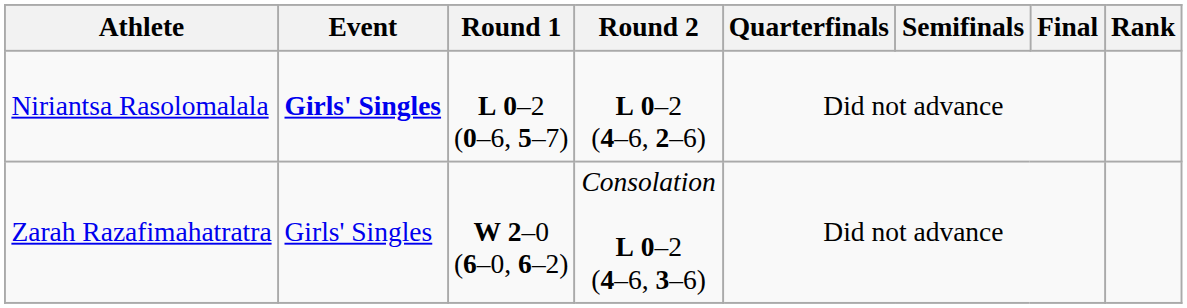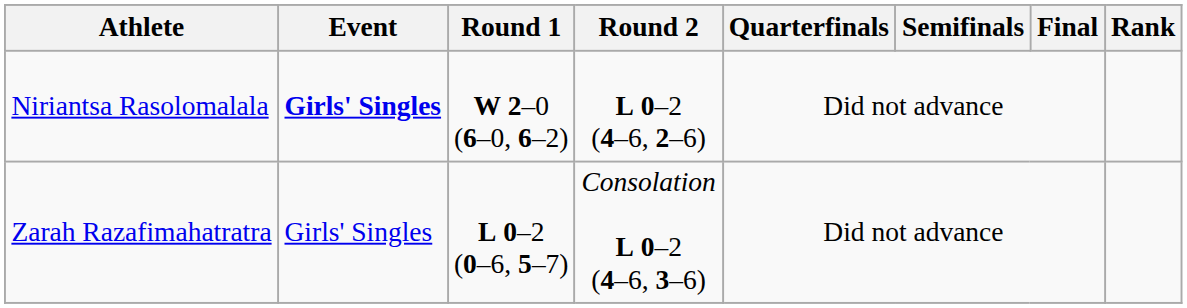Niriantsa Rasolomalala | Round 1: L 0–2 (0–6, 5–7) -> W 2–0 (6–0, 6–2)
Zarah Razafimahatratra | Round 1: W 2–0 (6–0, 6–2) -> L 0–2 (0–6, 5–7)
